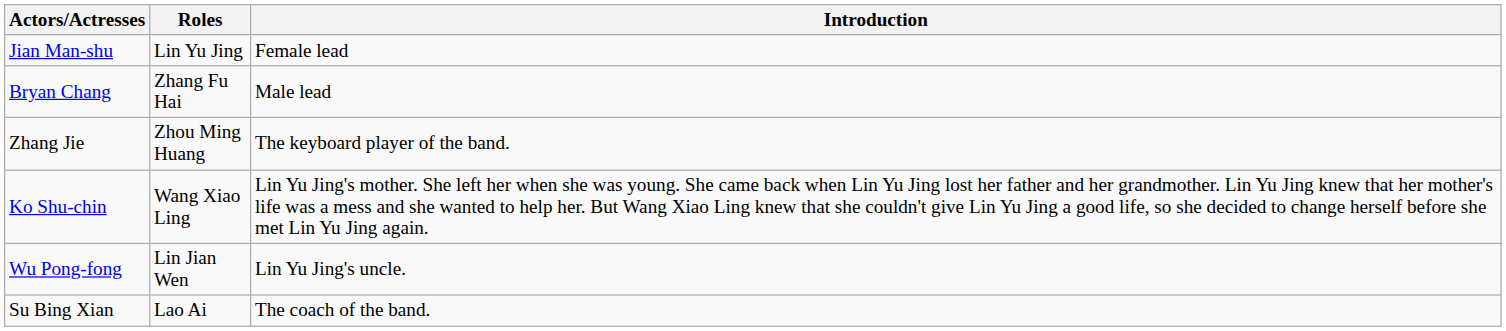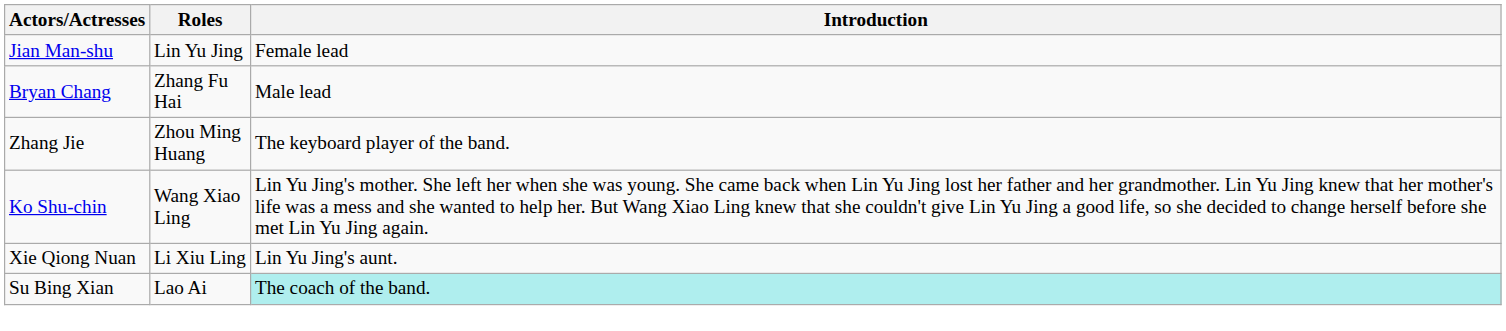- row: Wu Pong-fong | Lin Jian Wen | Lin Yu Jing's uncle.
+ row: Xie Qiong Nuan | Li Xiu Ling | Lin Yu Jing's aunt.
Su Bing Xian | Introduction: no background -> paleturquoise background
